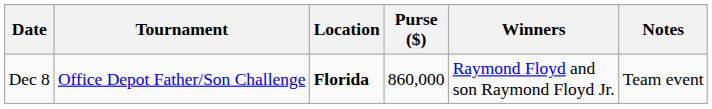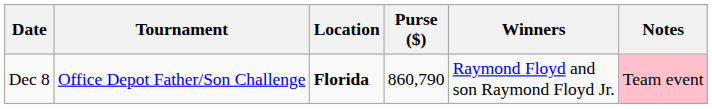Dec 8 | Purse ($): 860,000 -> 860,790
Dec 8 | Notes: no background -> pink background
